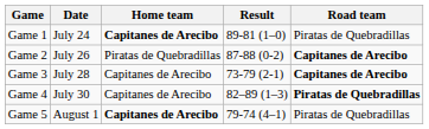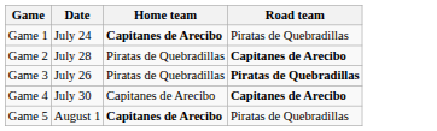- column: Result | 89-81 (1–0) | 87-88 (0-2) | 73-79 (2-1) | 82–89 (1–3) | 79-74 (4–1)
Game 2 | Date: July 26 -> July 28
Game 3 | Date: July 28 -> July 26
Game 3 | Home team: Capitanes de Arecibo -> Piratas de Quebradillas
Game 3 | Road team: Capitanes de Arecibo -> Piratas de Quebradillas
Game 4 | Road team: Piratas de Quebradillas -> Capitanes de Arecibo
